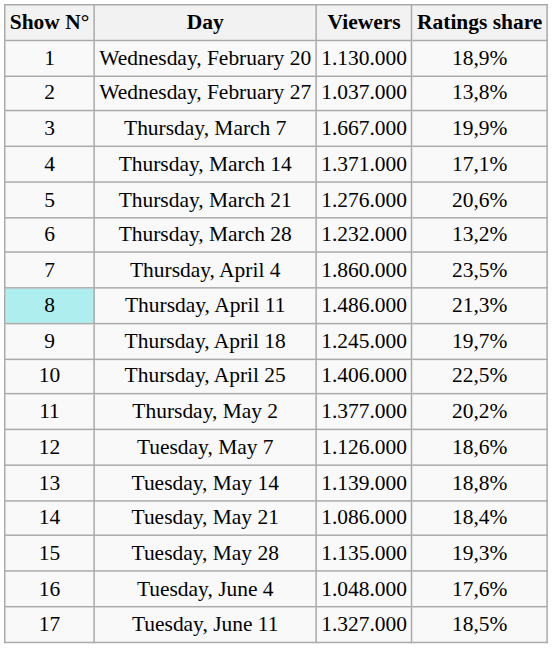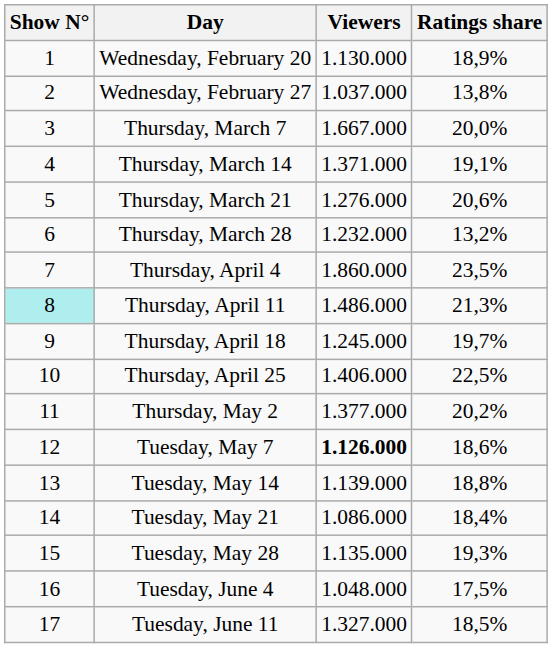Thursday, March 7 | Ratings share: 19,9% -> 20,0%
Thursday, March 14 | Ratings share: 17,1% -> 19,1%
Tuesday, May 7 | Viewers: normal -> bold
Tuesday, June 4 | Ratings share: 17,6% -> 17,5%
